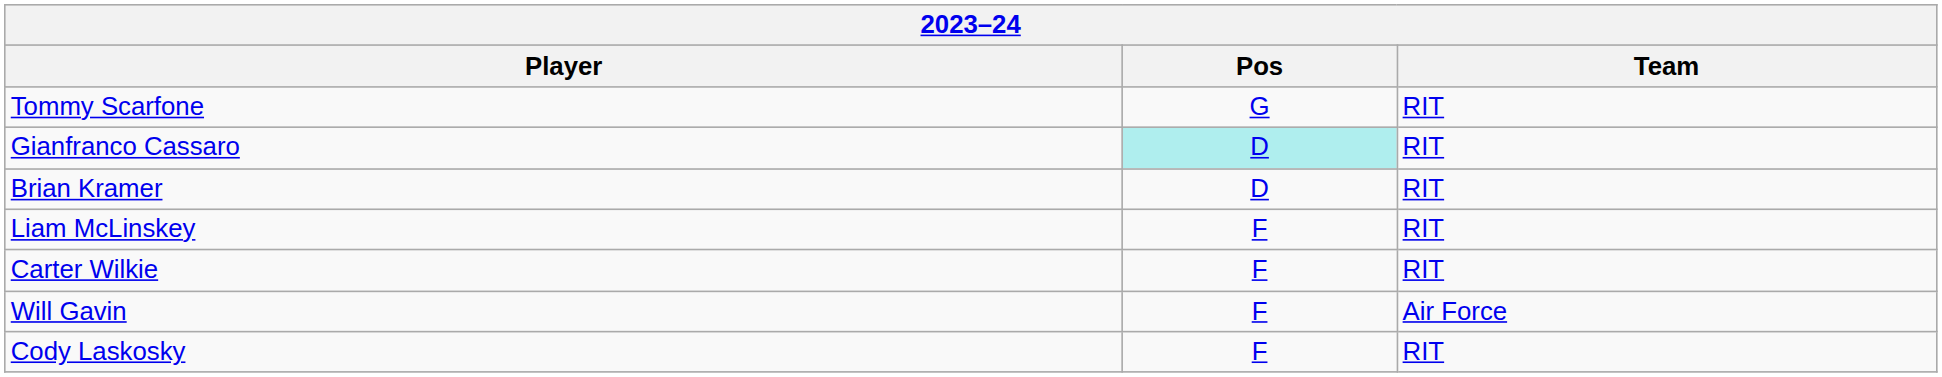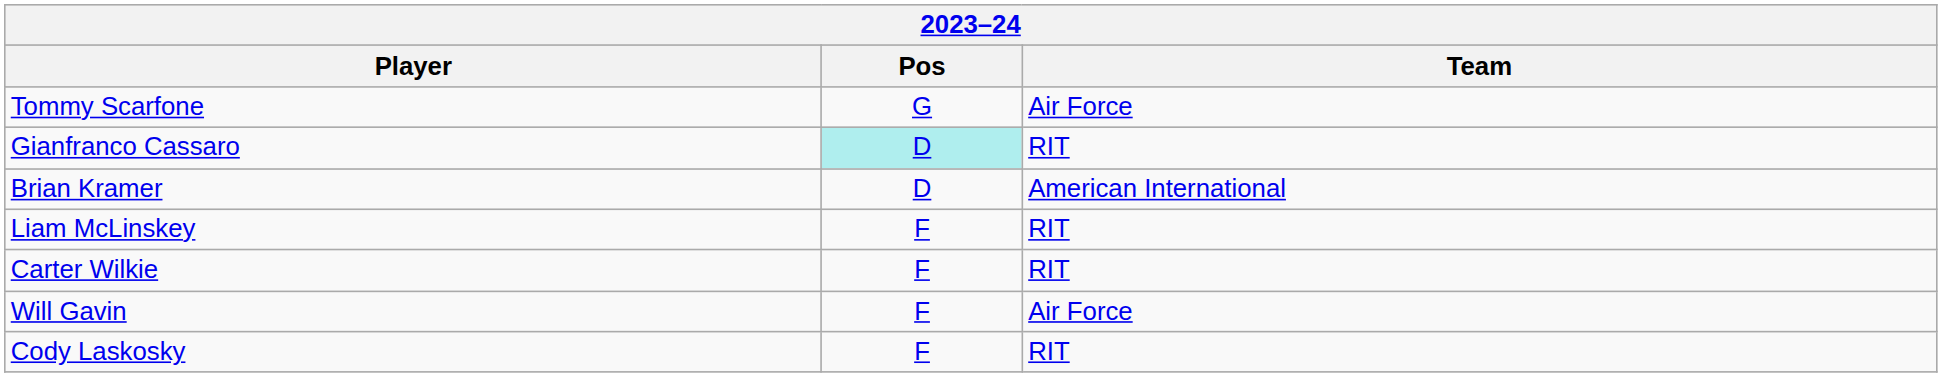Tommy Scarfone | Team: RIT -> Air Force
Brian Kramer | Team: RIT -> American International
